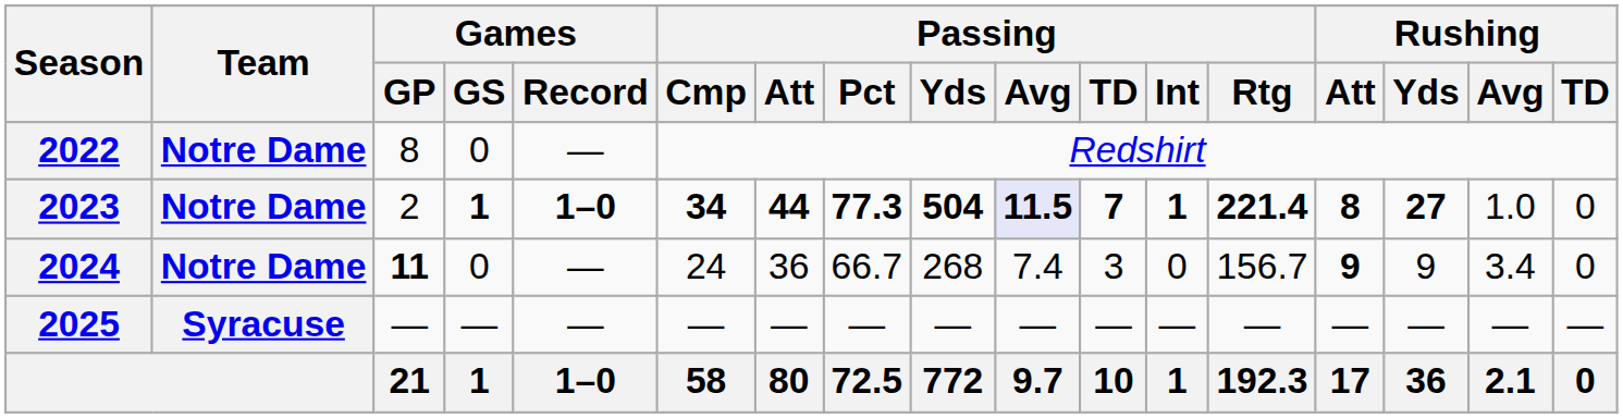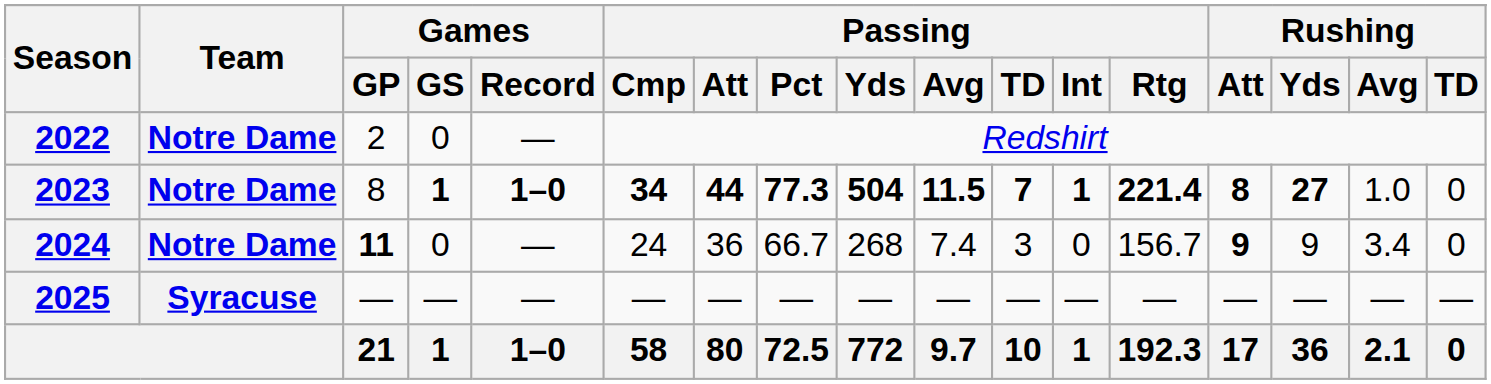2022 | Games / GP: 8 -> 2
2023 | Games / GP: 2 -> 8
2023 | Passing / Avg: lavender background -> no background
